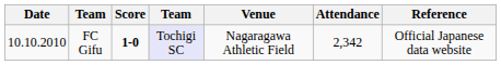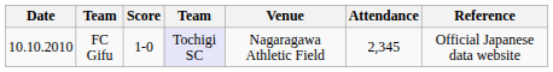FC Gifu | Score: bold -> normal
FC Gifu | Attendance: 2,342 -> 2,345
